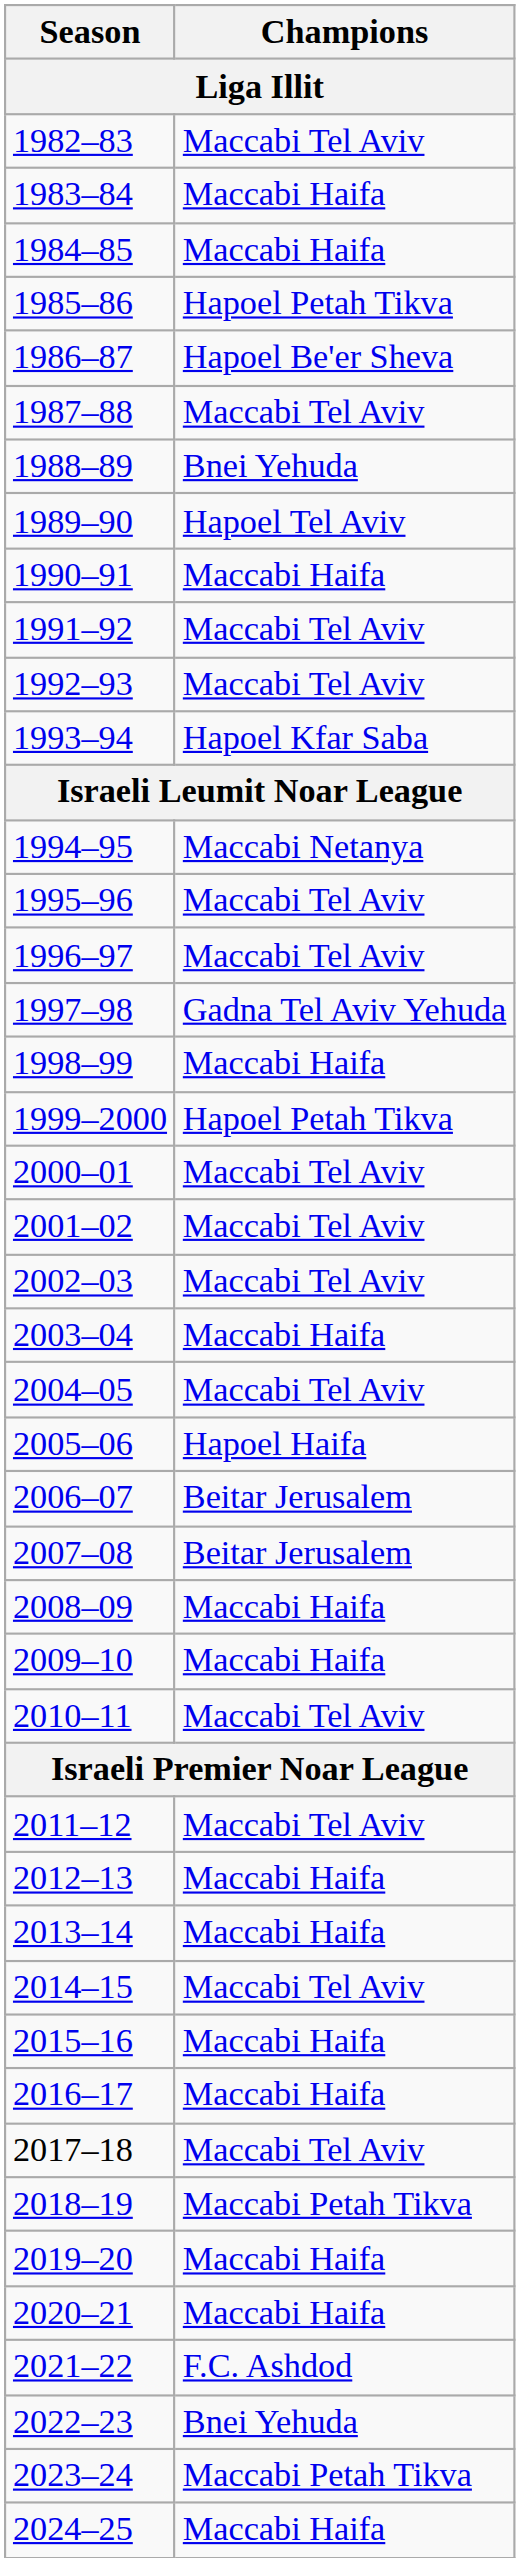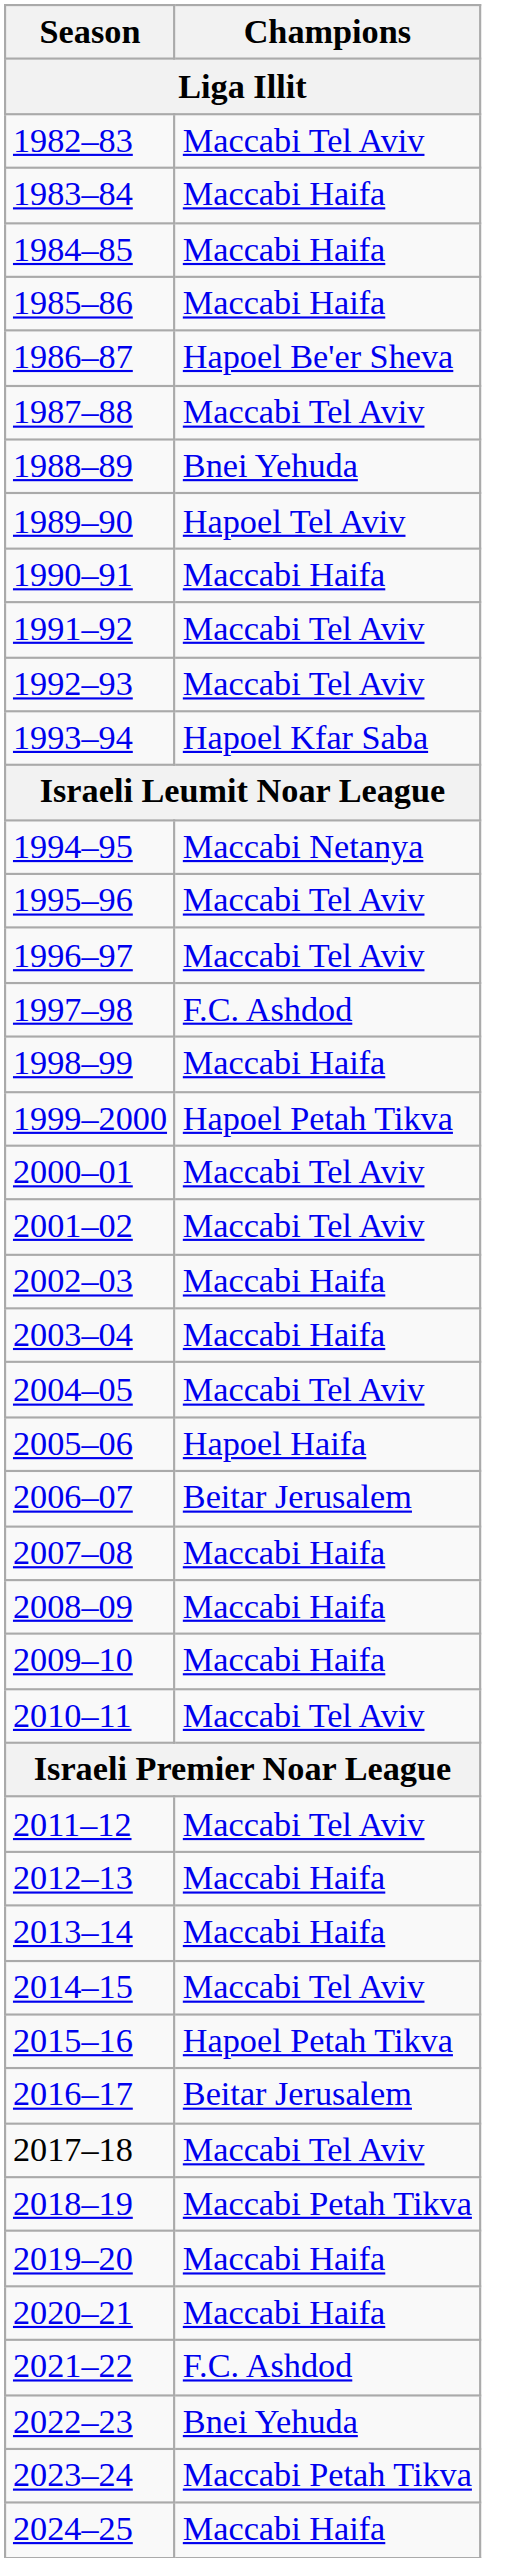1985–86 | Champions: Hapoel Petah Tikva -> Maccabi Haifa
1997–98 | Champions: Gadna Tel Aviv Yehuda -> F.C. Ashdod
2002–03 | Champions: Maccabi Tel Aviv -> Maccabi Haifa
2007–08 | Champions: Beitar Jerusalem -> Maccabi Haifa
2015–16 | Champions: Maccabi Haifa -> Hapoel Petah Tikva
2016–17 | Champions: Maccabi Haifa -> Beitar Jerusalem
